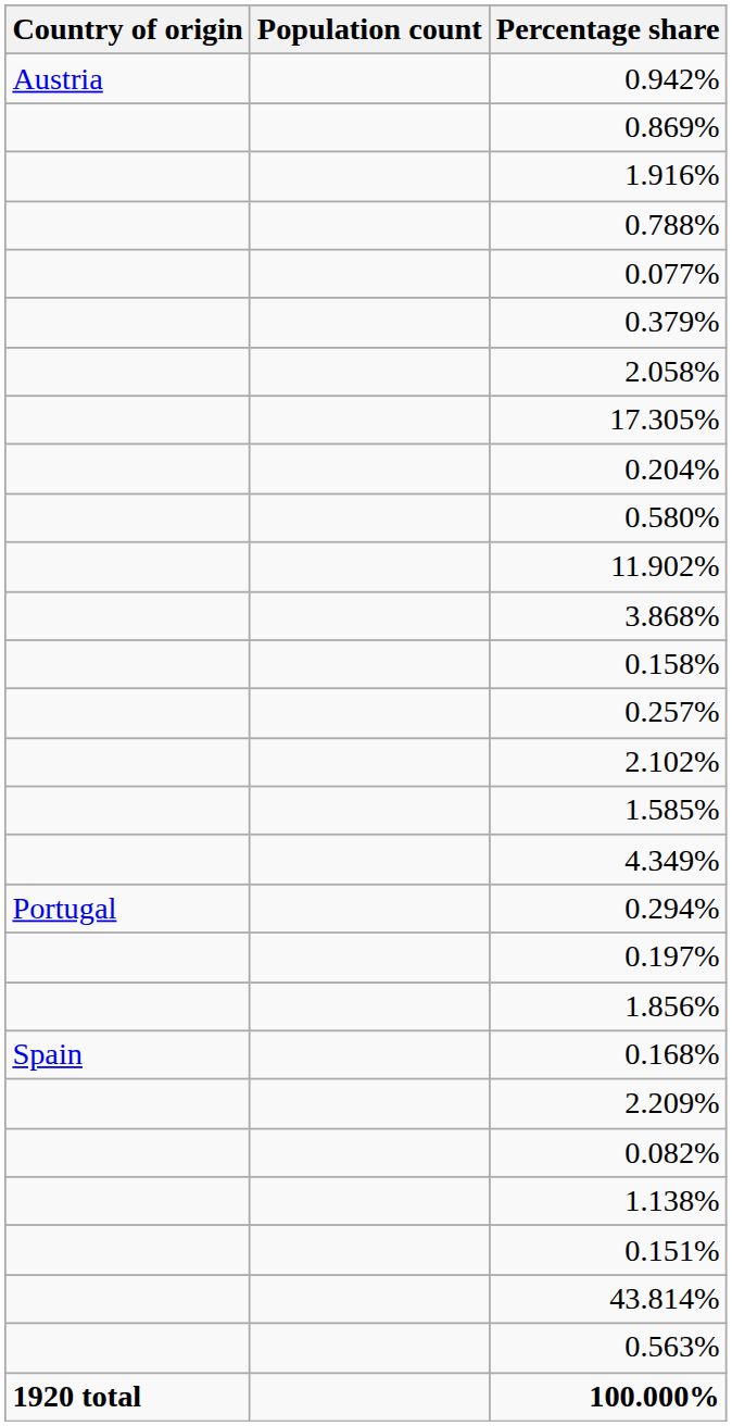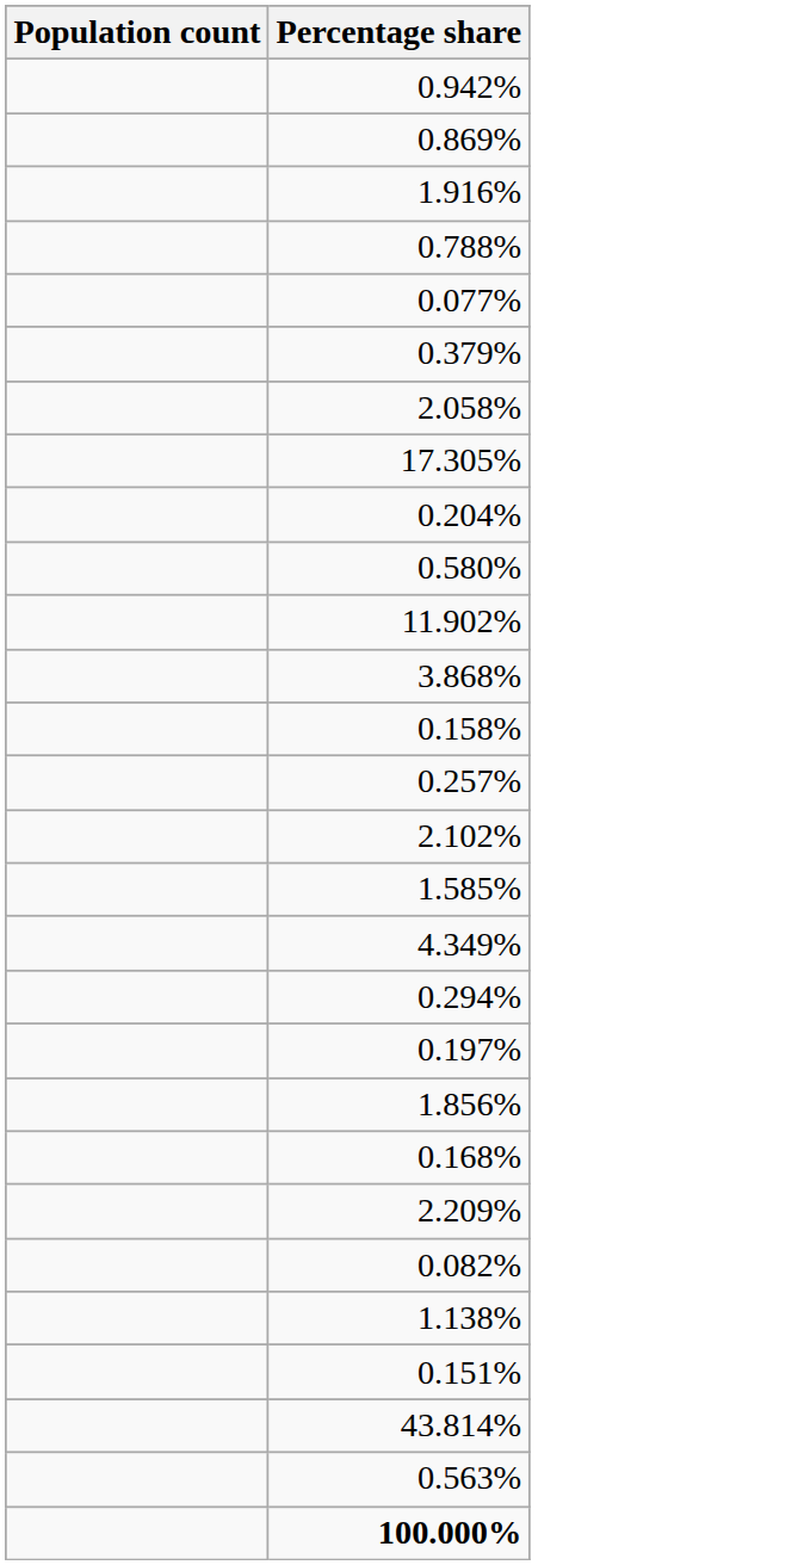- column: Country of origin | Austria | Portugal | Spain | 1920 total
